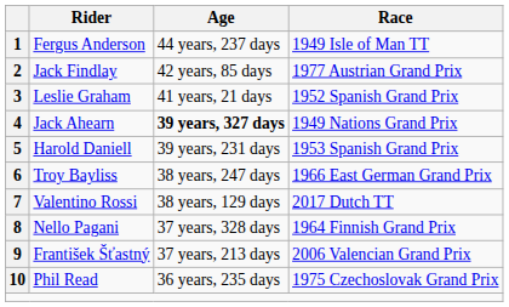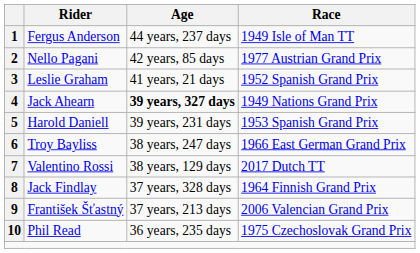2 | Rider: Jack Findlay -> Nello Pagani
8 | Rider: Nello Pagani -> Jack Findlay
